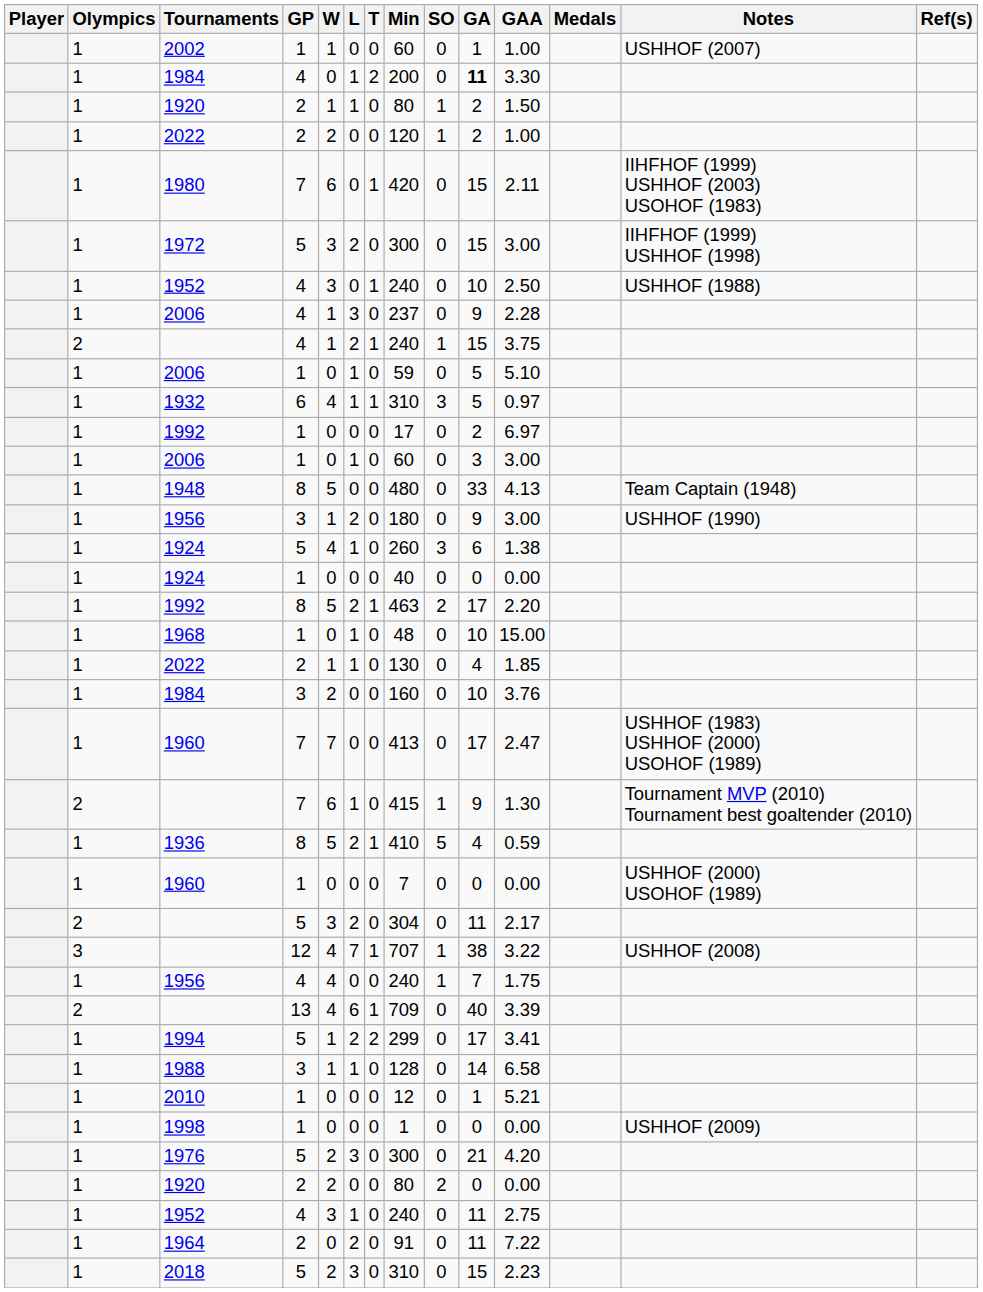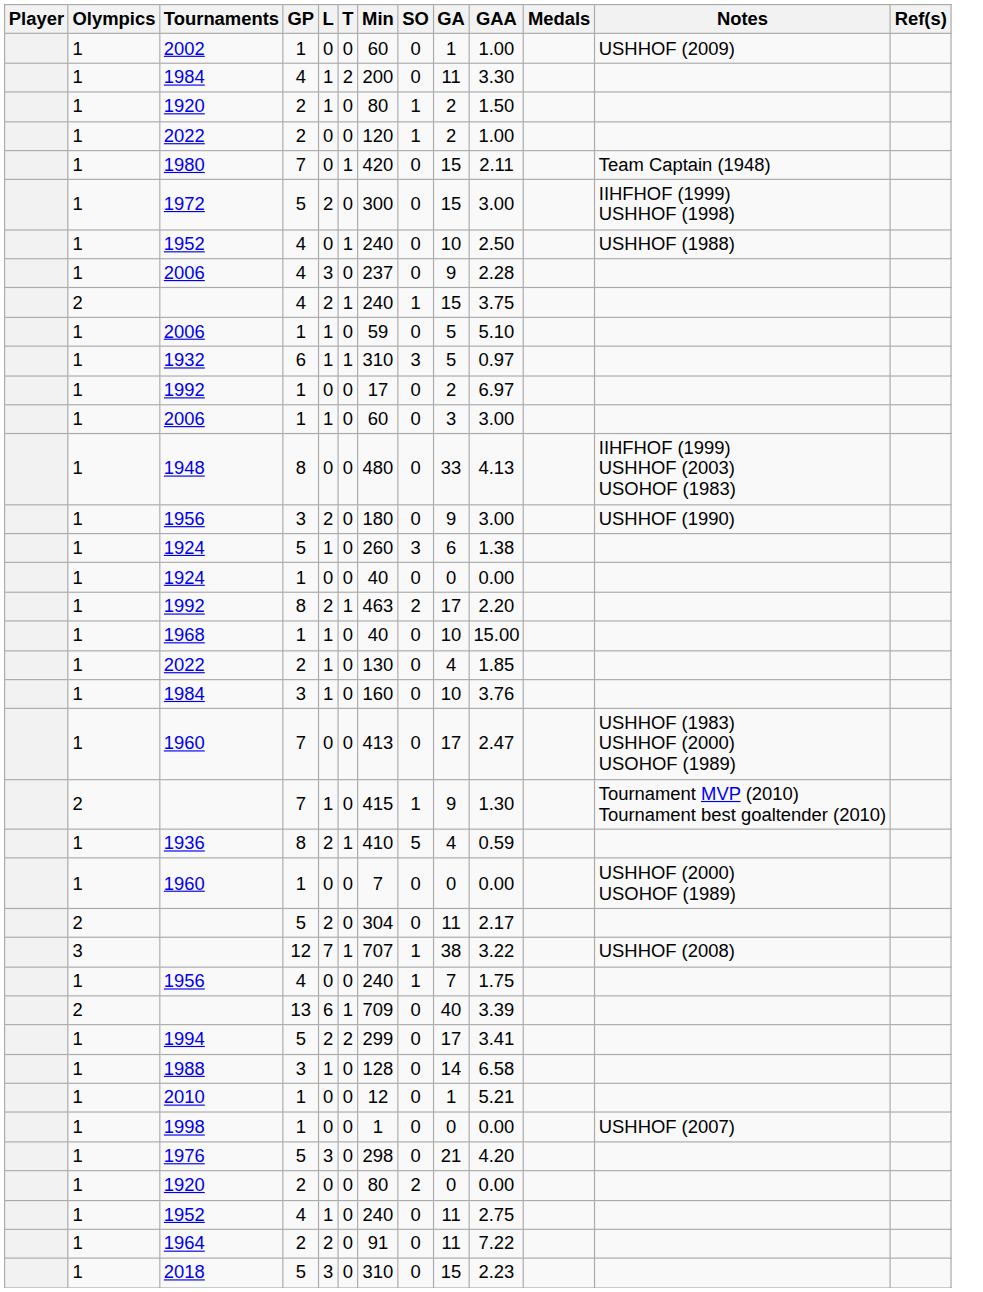- column: W | 1 | 0 | 1 | 2 | 6 | 3 | 3 | 1 | 1 | 0 | 4 | 0 | 0 | 5 | 1 | 4 | 0 | 5 | 0 | 1 | 2 | 7 | 6 | 5 | 0 | 3 | 4 | 4 | 4 | 1 | 1 | 0 | 0 | 2 | 2 | 3 | 0 | 2
2002 | Notes: USHHOF (2007) -> USHHOF (2009)
1984 / 4 | GA: bold -> normal
1980 | Notes: IIHFHOF (1999) USHHOF (2003) USOHOF (1983) -> Team Captain (1948)
1948 | Notes: Team Captain (1948) -> IIHFHOF (1999) USHHOF (2003) USOHOF (1983)
1968 | Min: 48 -> 40
1984 / 3 | L: 0 -> 1
1998 | Notes: USHHOF (2009) -> USHHOF (2007)
1976 | Min: 300 -> 298
